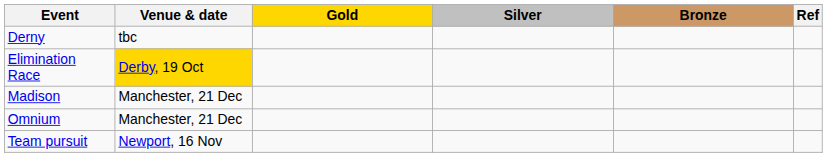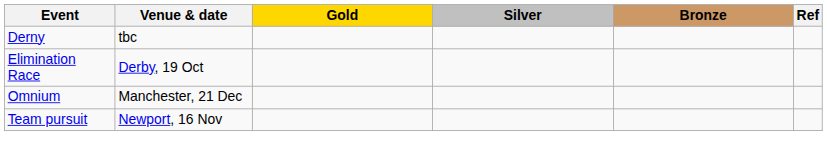Elimination Race | Venue & date: gold background -> no background
- row: Madison | Manchester, 21 Dec
